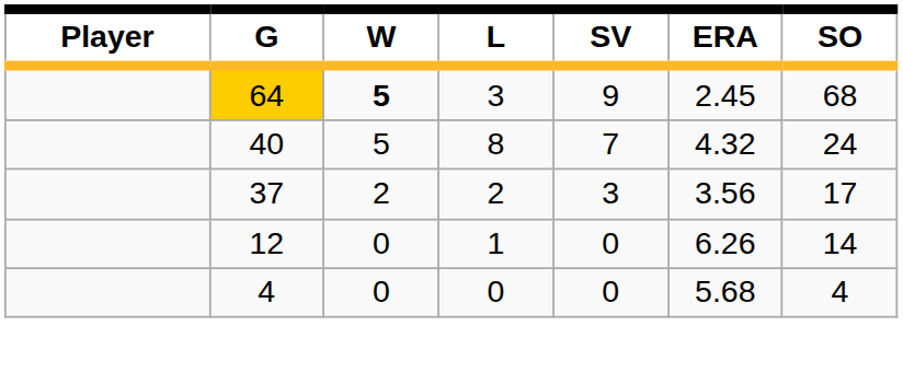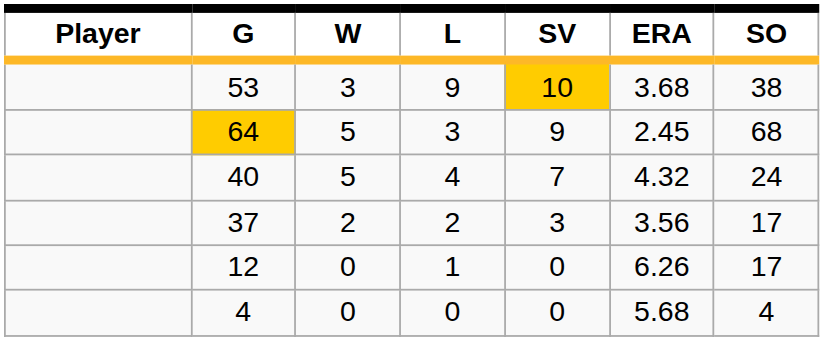+ row: 53 | 3 | 9 | 10 | 3.68 | 38
64 | W: bold -> normal
40 | L: 8 -> 4
12 | SO: 14 -> 17
